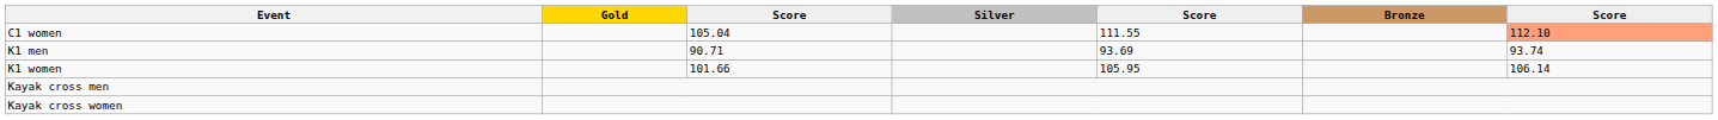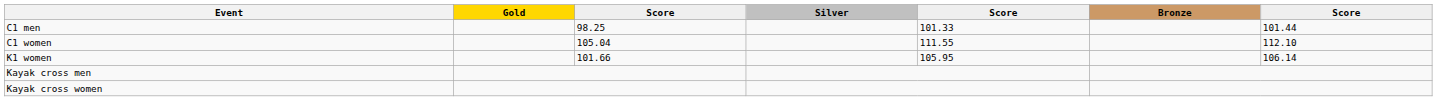+ row: C1 men | 98.25 | 101.33 | 101.44
C1 women | column 7: lightsalmon background -> no background
- row: K1 men | 90.71 | 93.69 | 93.74
